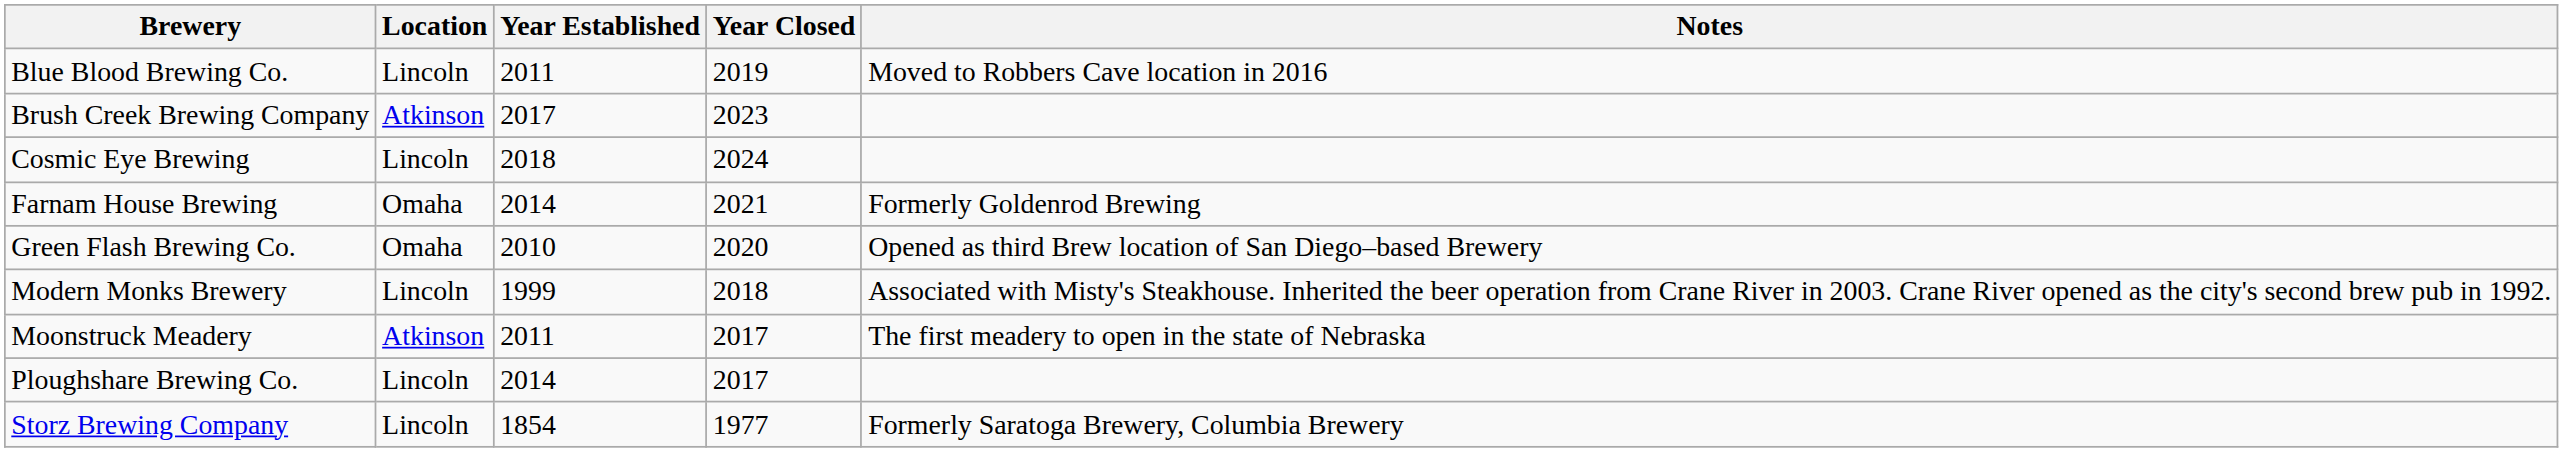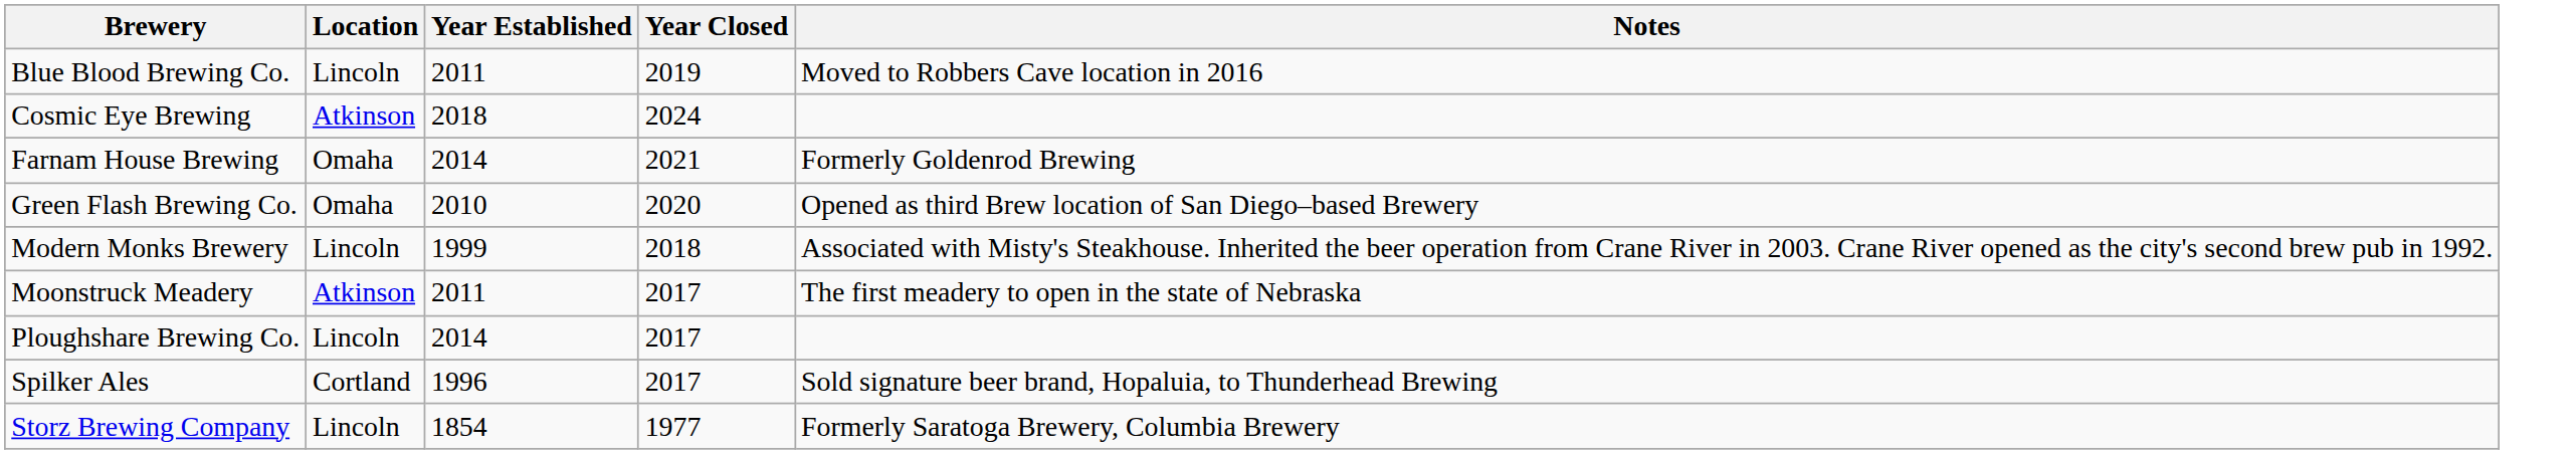- row: Brush Creek Brewing Company | Atkinson | 2017 | 2023
Cosmic Eye Brewing | Location: Lincoln -> Atkinson
+ row: Spilker Ales | Cortland | 1996 | 2017 | Sold signature beer brand, Hopaluia, to Thunderhead Brewing
